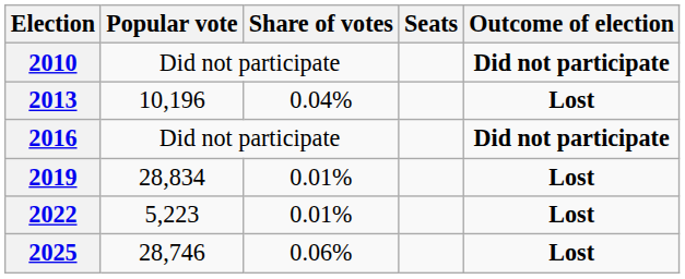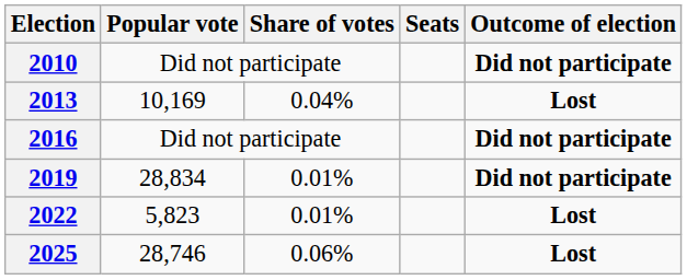2013 | Popular vote: 10,196 -> 10,169
2019 | Outcome of election: Lost -> Did not participate
2022 | Popular vote: 5,223 -> 5,823
